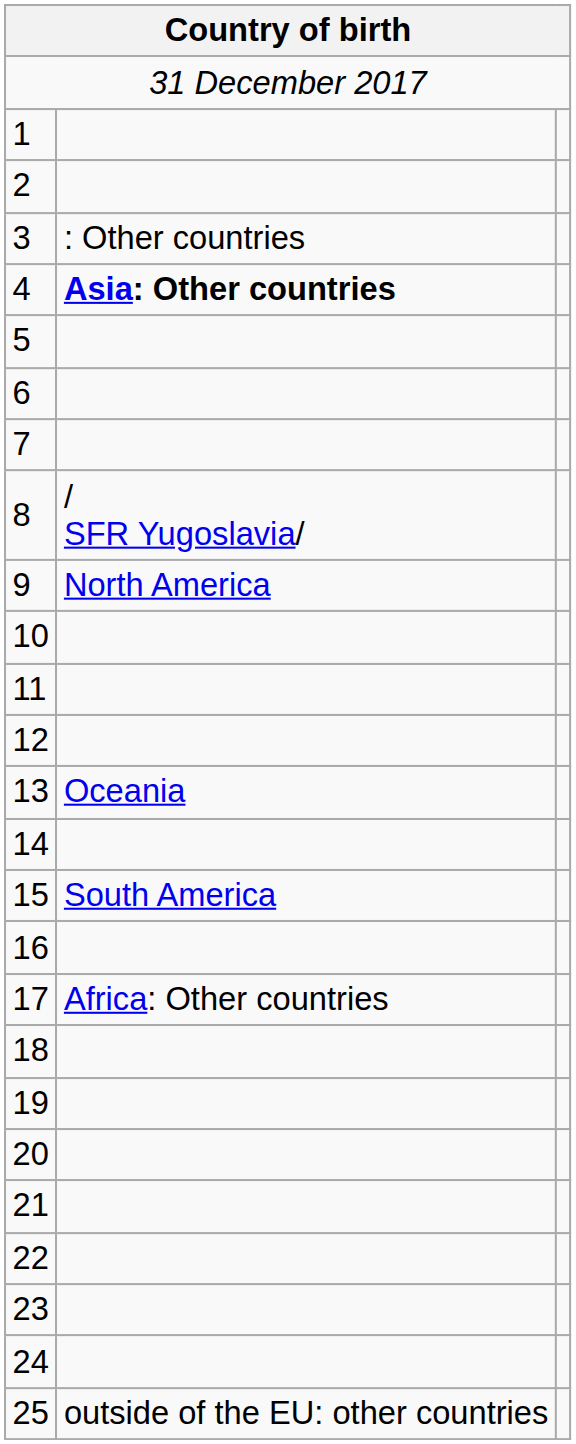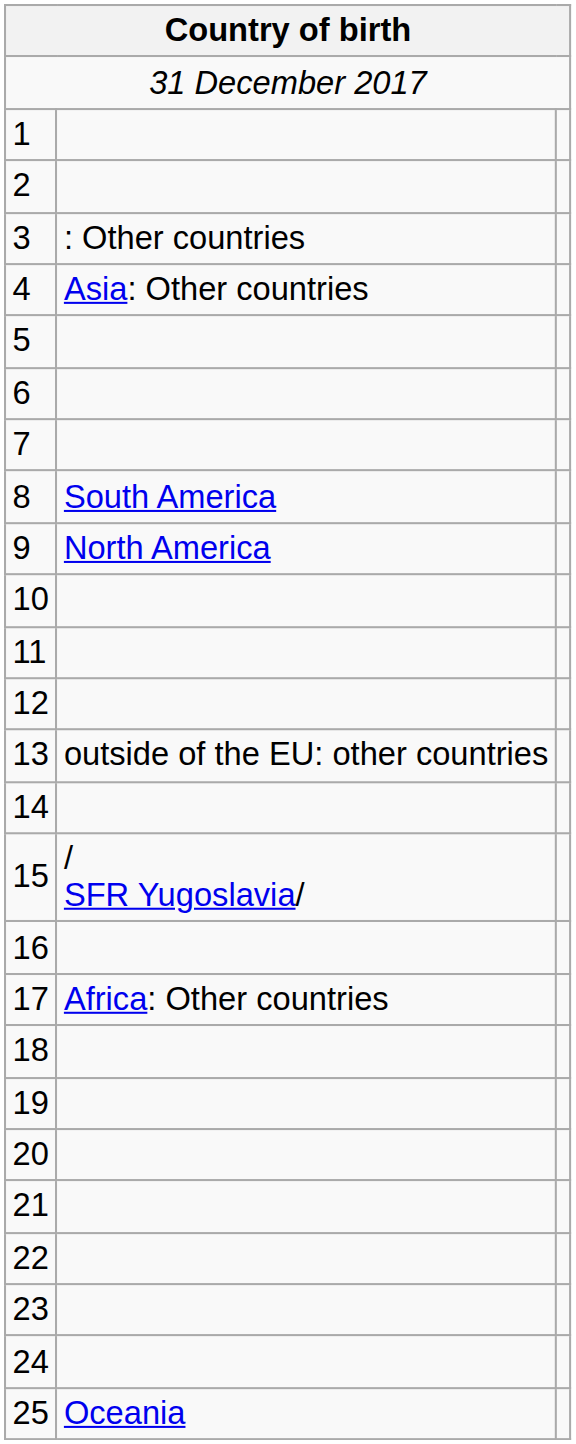4 | column 2: bold -> normal
8 | column 2: / SFR Yugoslavia/ -> South America
13 | column 2: Oceania -> outside of the EU: other countries
15 | column 2: South America -> / SFR Yugoslavia/
25 | column 2: outside of the EU: other countries -> Oceania
